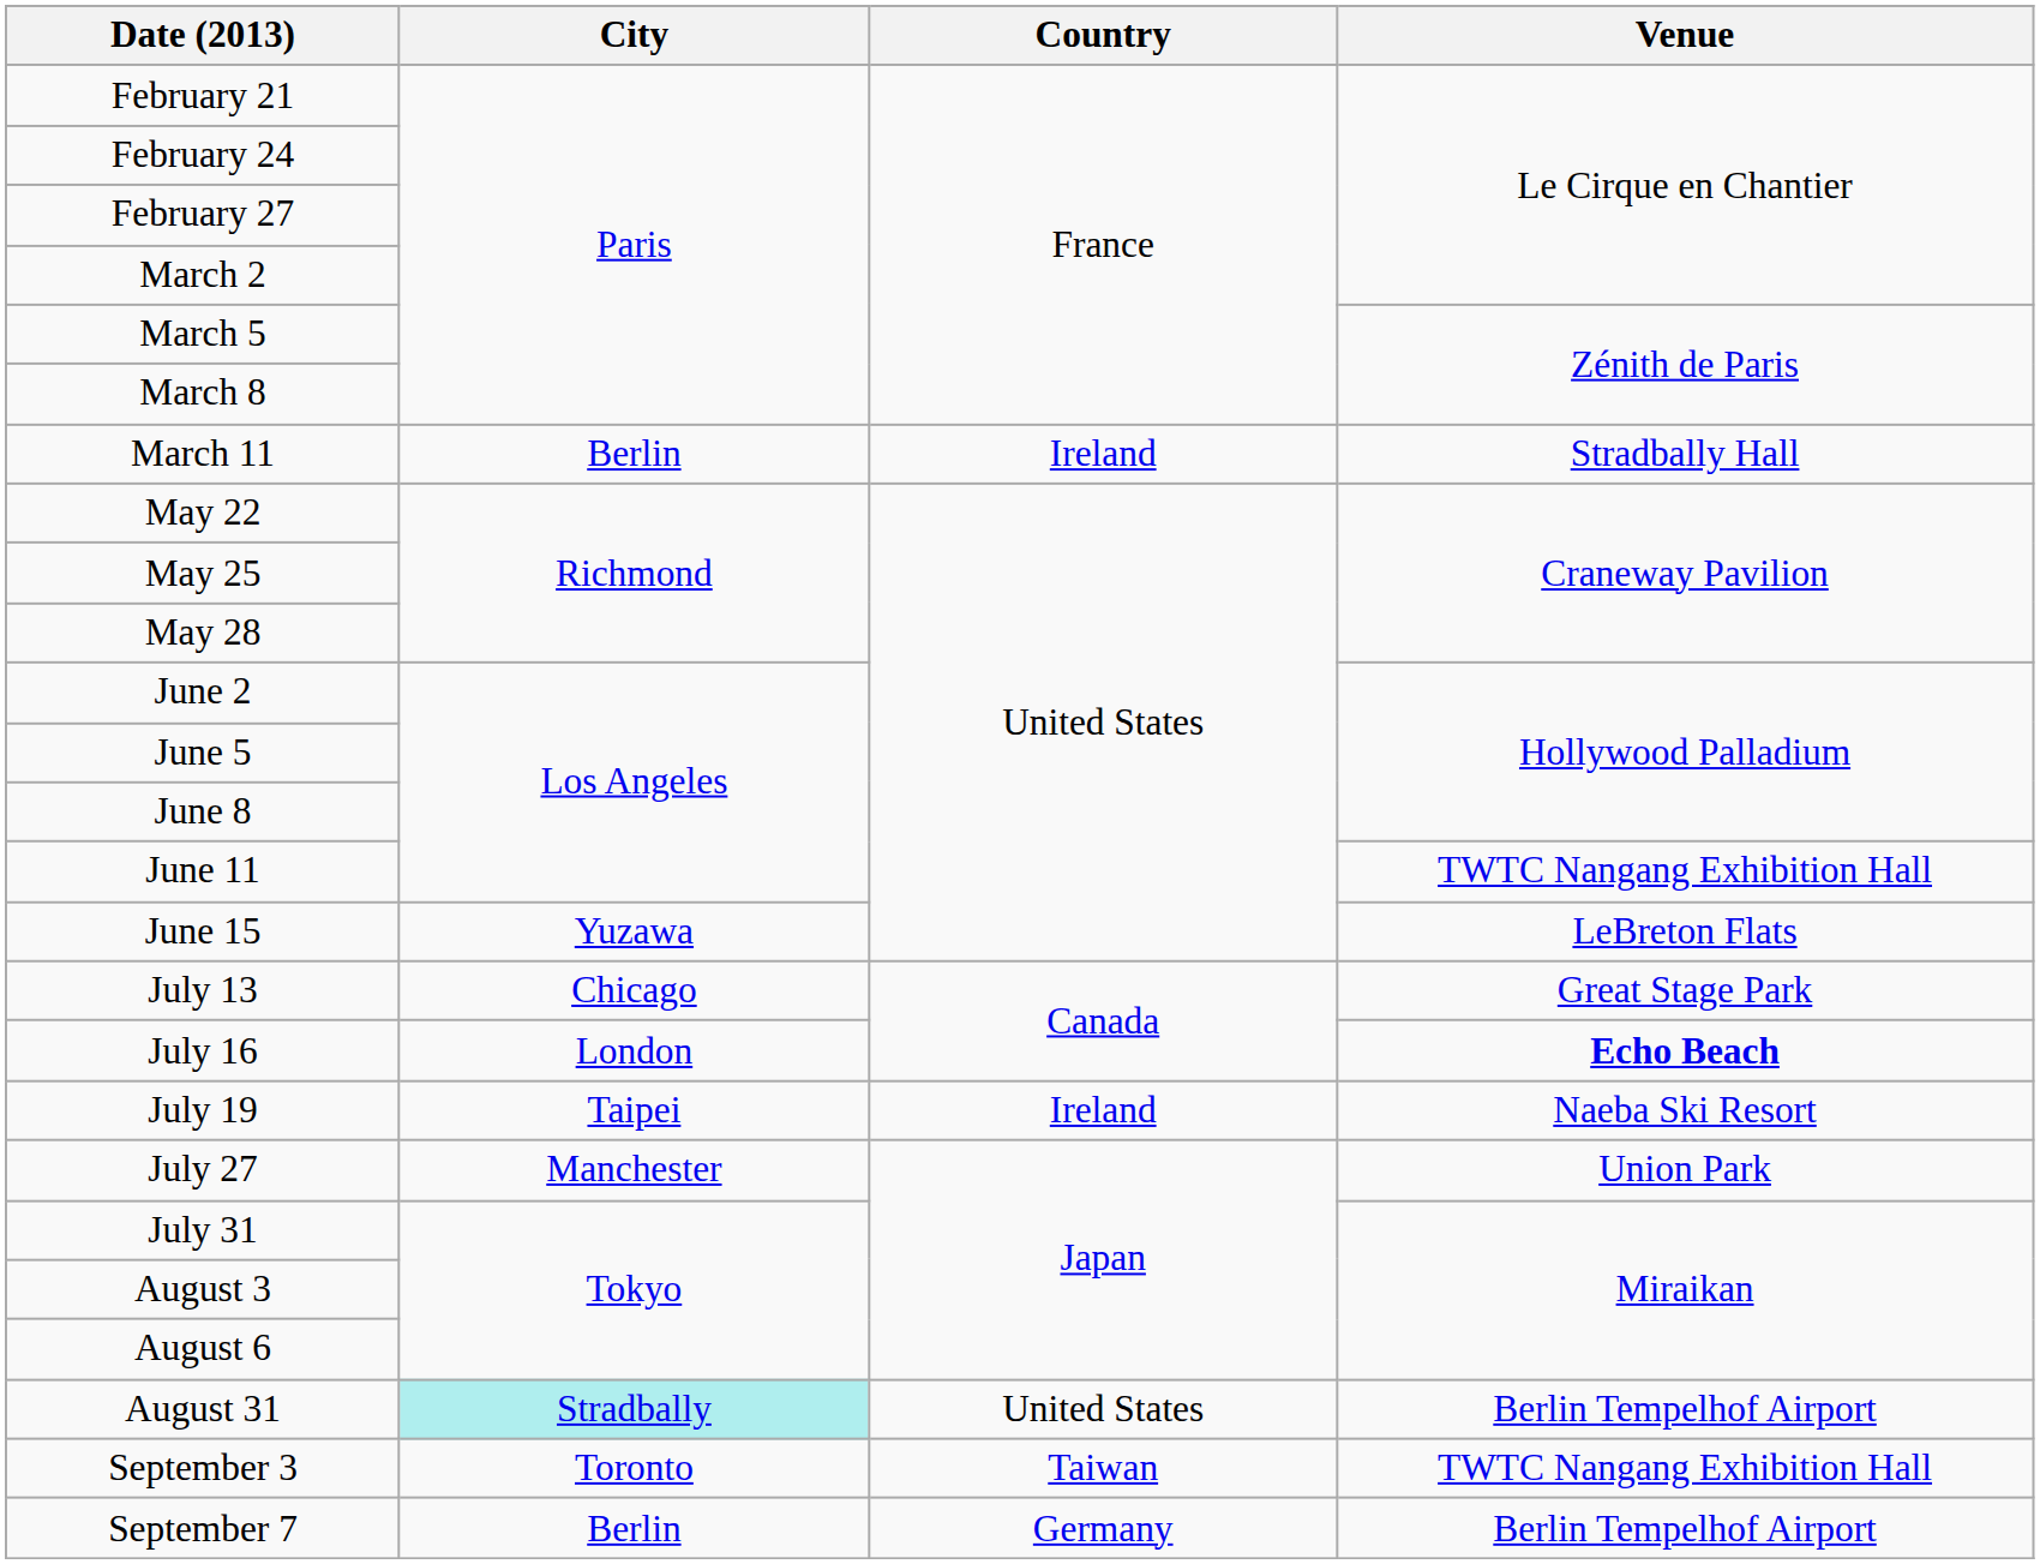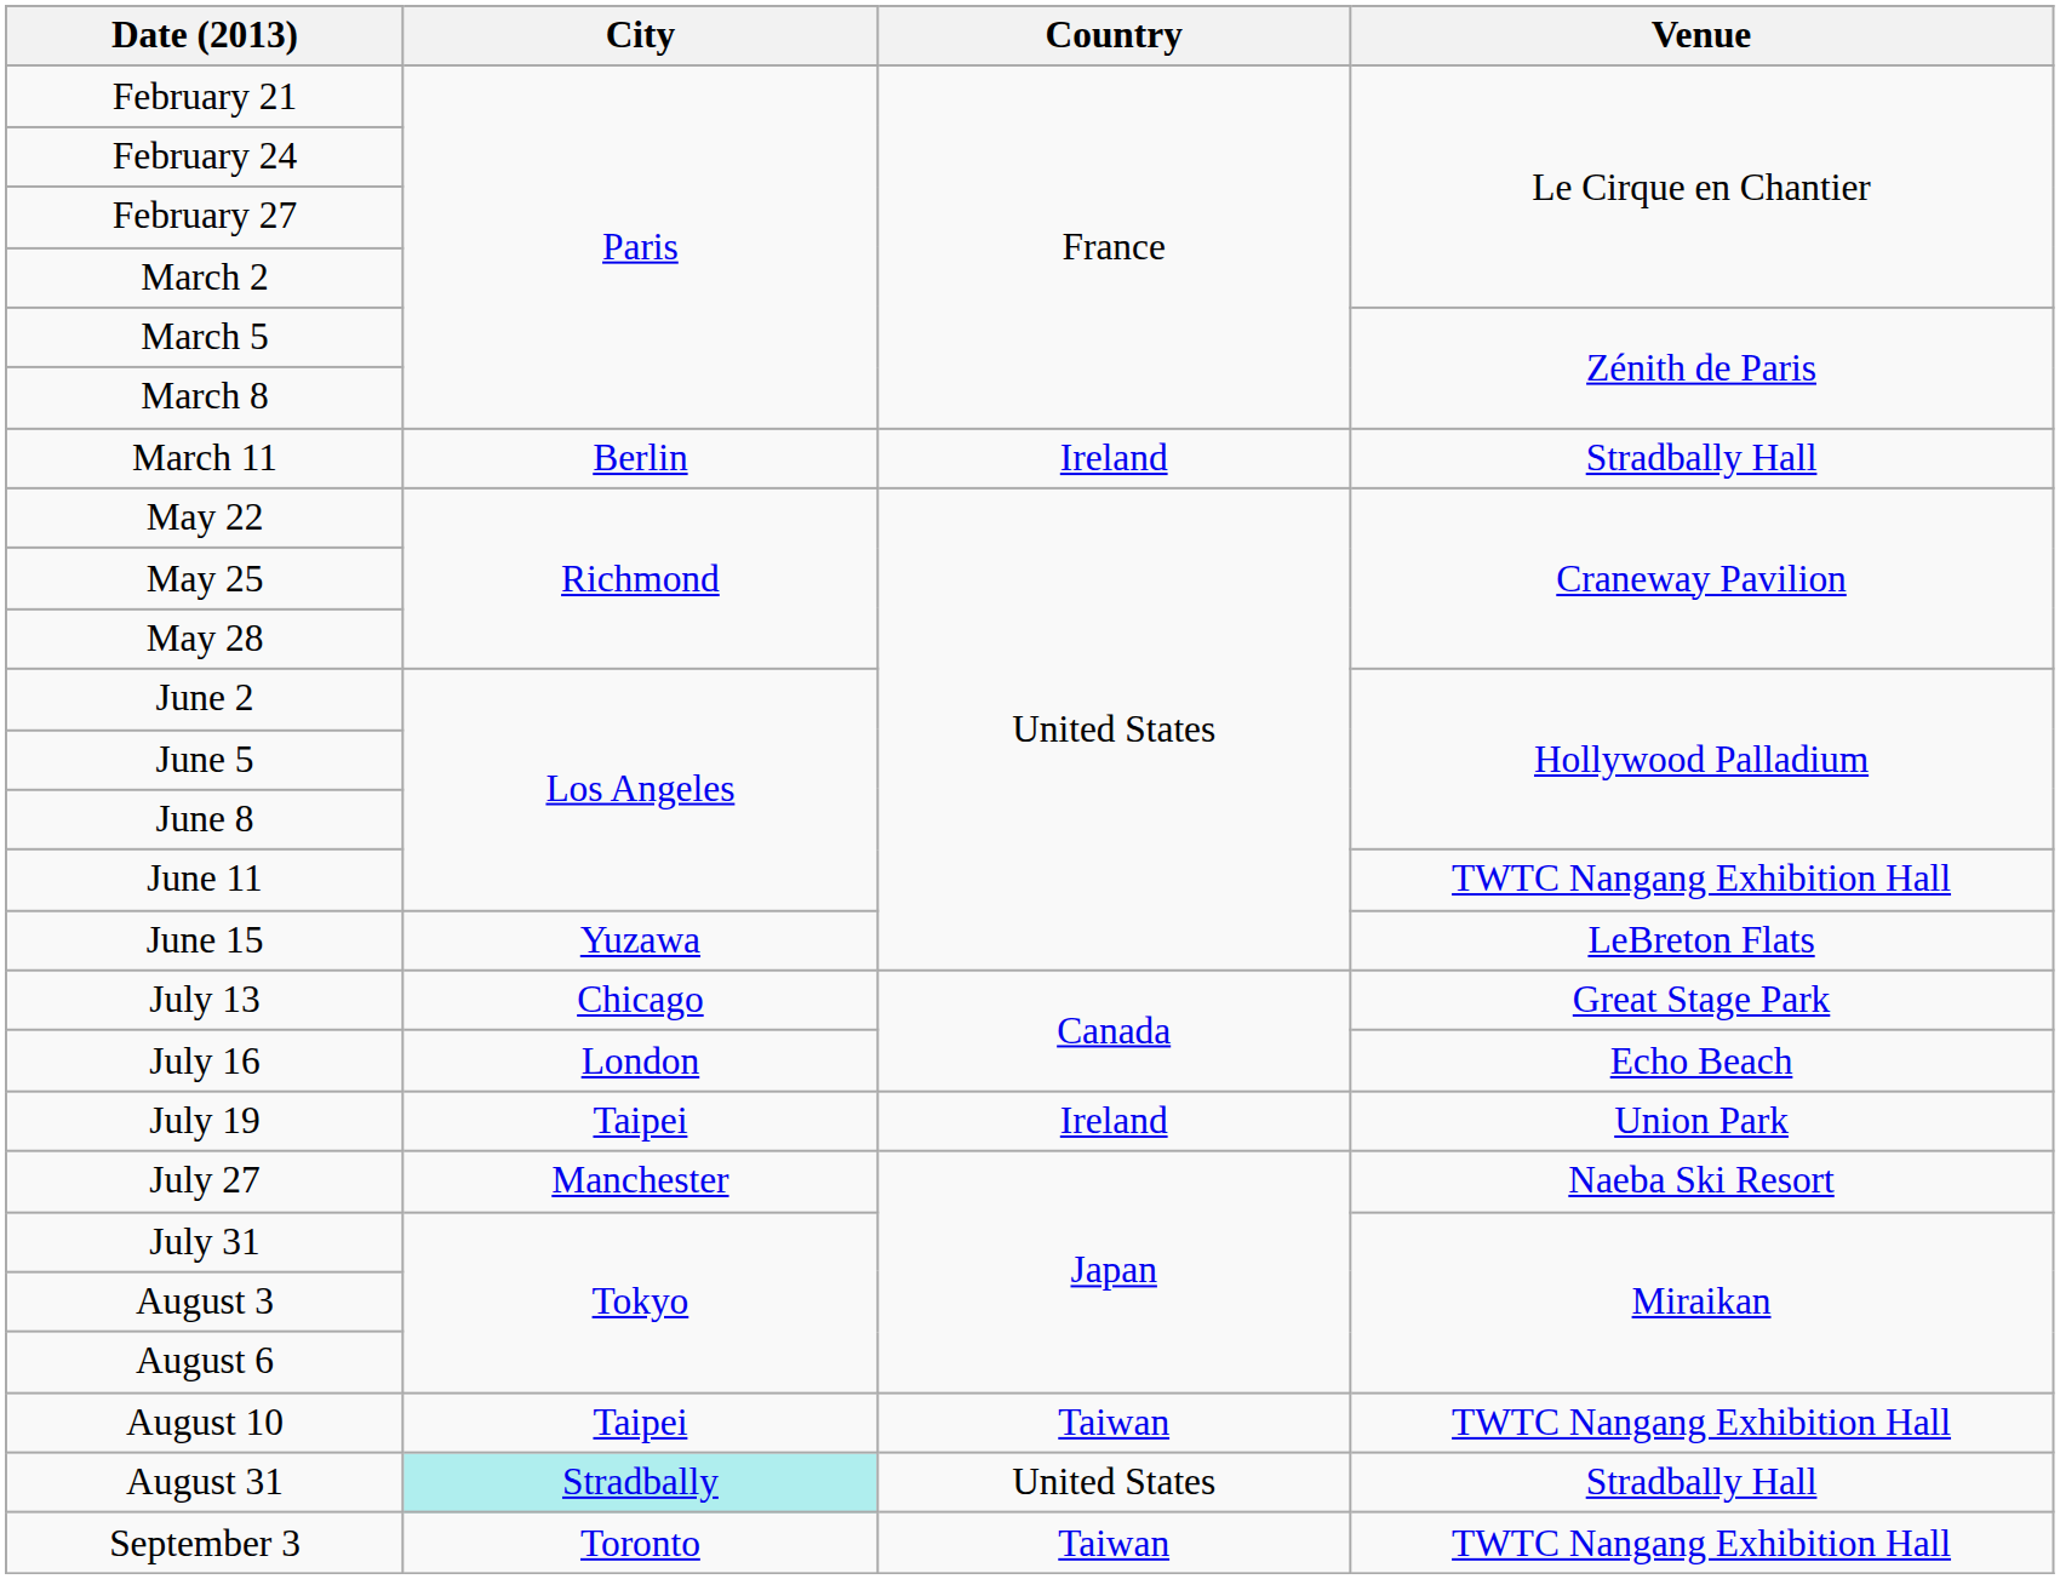July 16 | Venue: bold -> normal
July 19 | Venue: Naeba Ski Resort -> Union Park
July 27 | Venue: Union Park -> Naeba Ski Resort
+ row: August 10 | Taipei | Taiwan | TWTC Nangang Exhibition Hall
August 31 | Venue: Berlin Tempelhof Airport -> Stradbally Hall
- row: September 7 | Berlin | Germany | Berlin Tempelhof Airport
